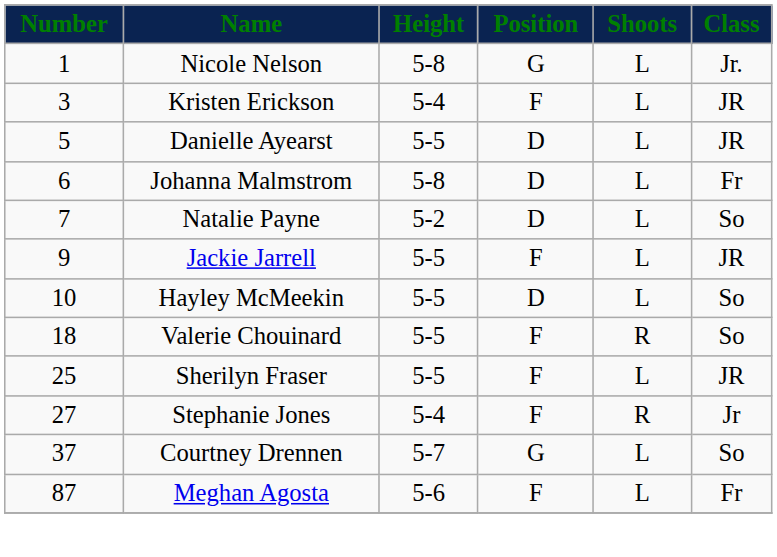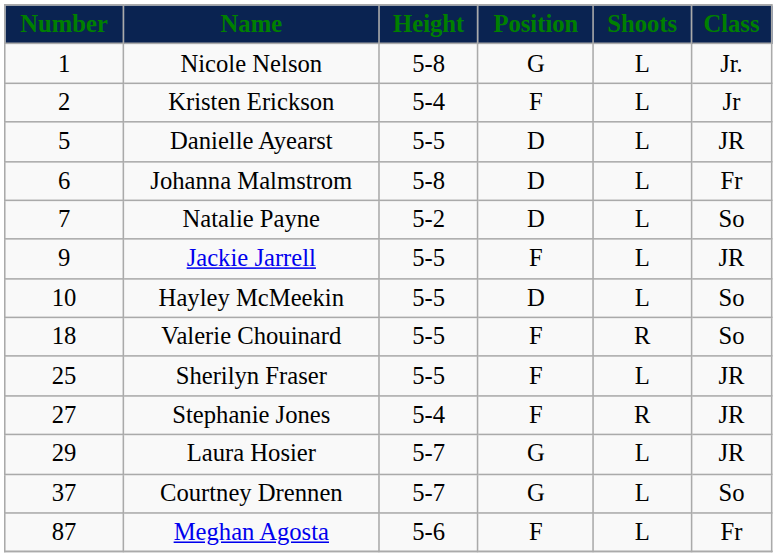Kristen Erickson | Number: 3 -> 2
Kristen Erickson | Class: JR -> Jr
Stephanie Jones | Class: Jr -> JR
+ row: 29 | Laura Hosier | 5-7 | G | L | JR
